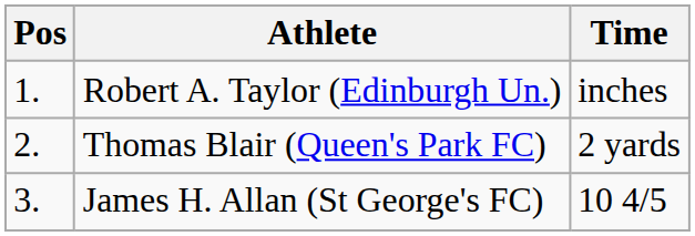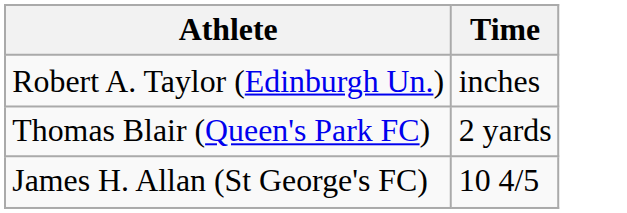- column: Pos | 1. | 2. | 3.
